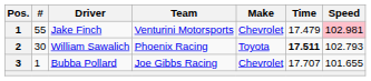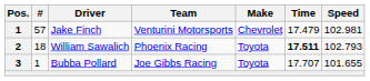Jake Finch | #: 55 -> 57
Jake Finch | Speed: pink background -> no background
William Sawalich | #: 30 -> 18
Bubba Pollard | Make: Chevrolet -> Toyota
